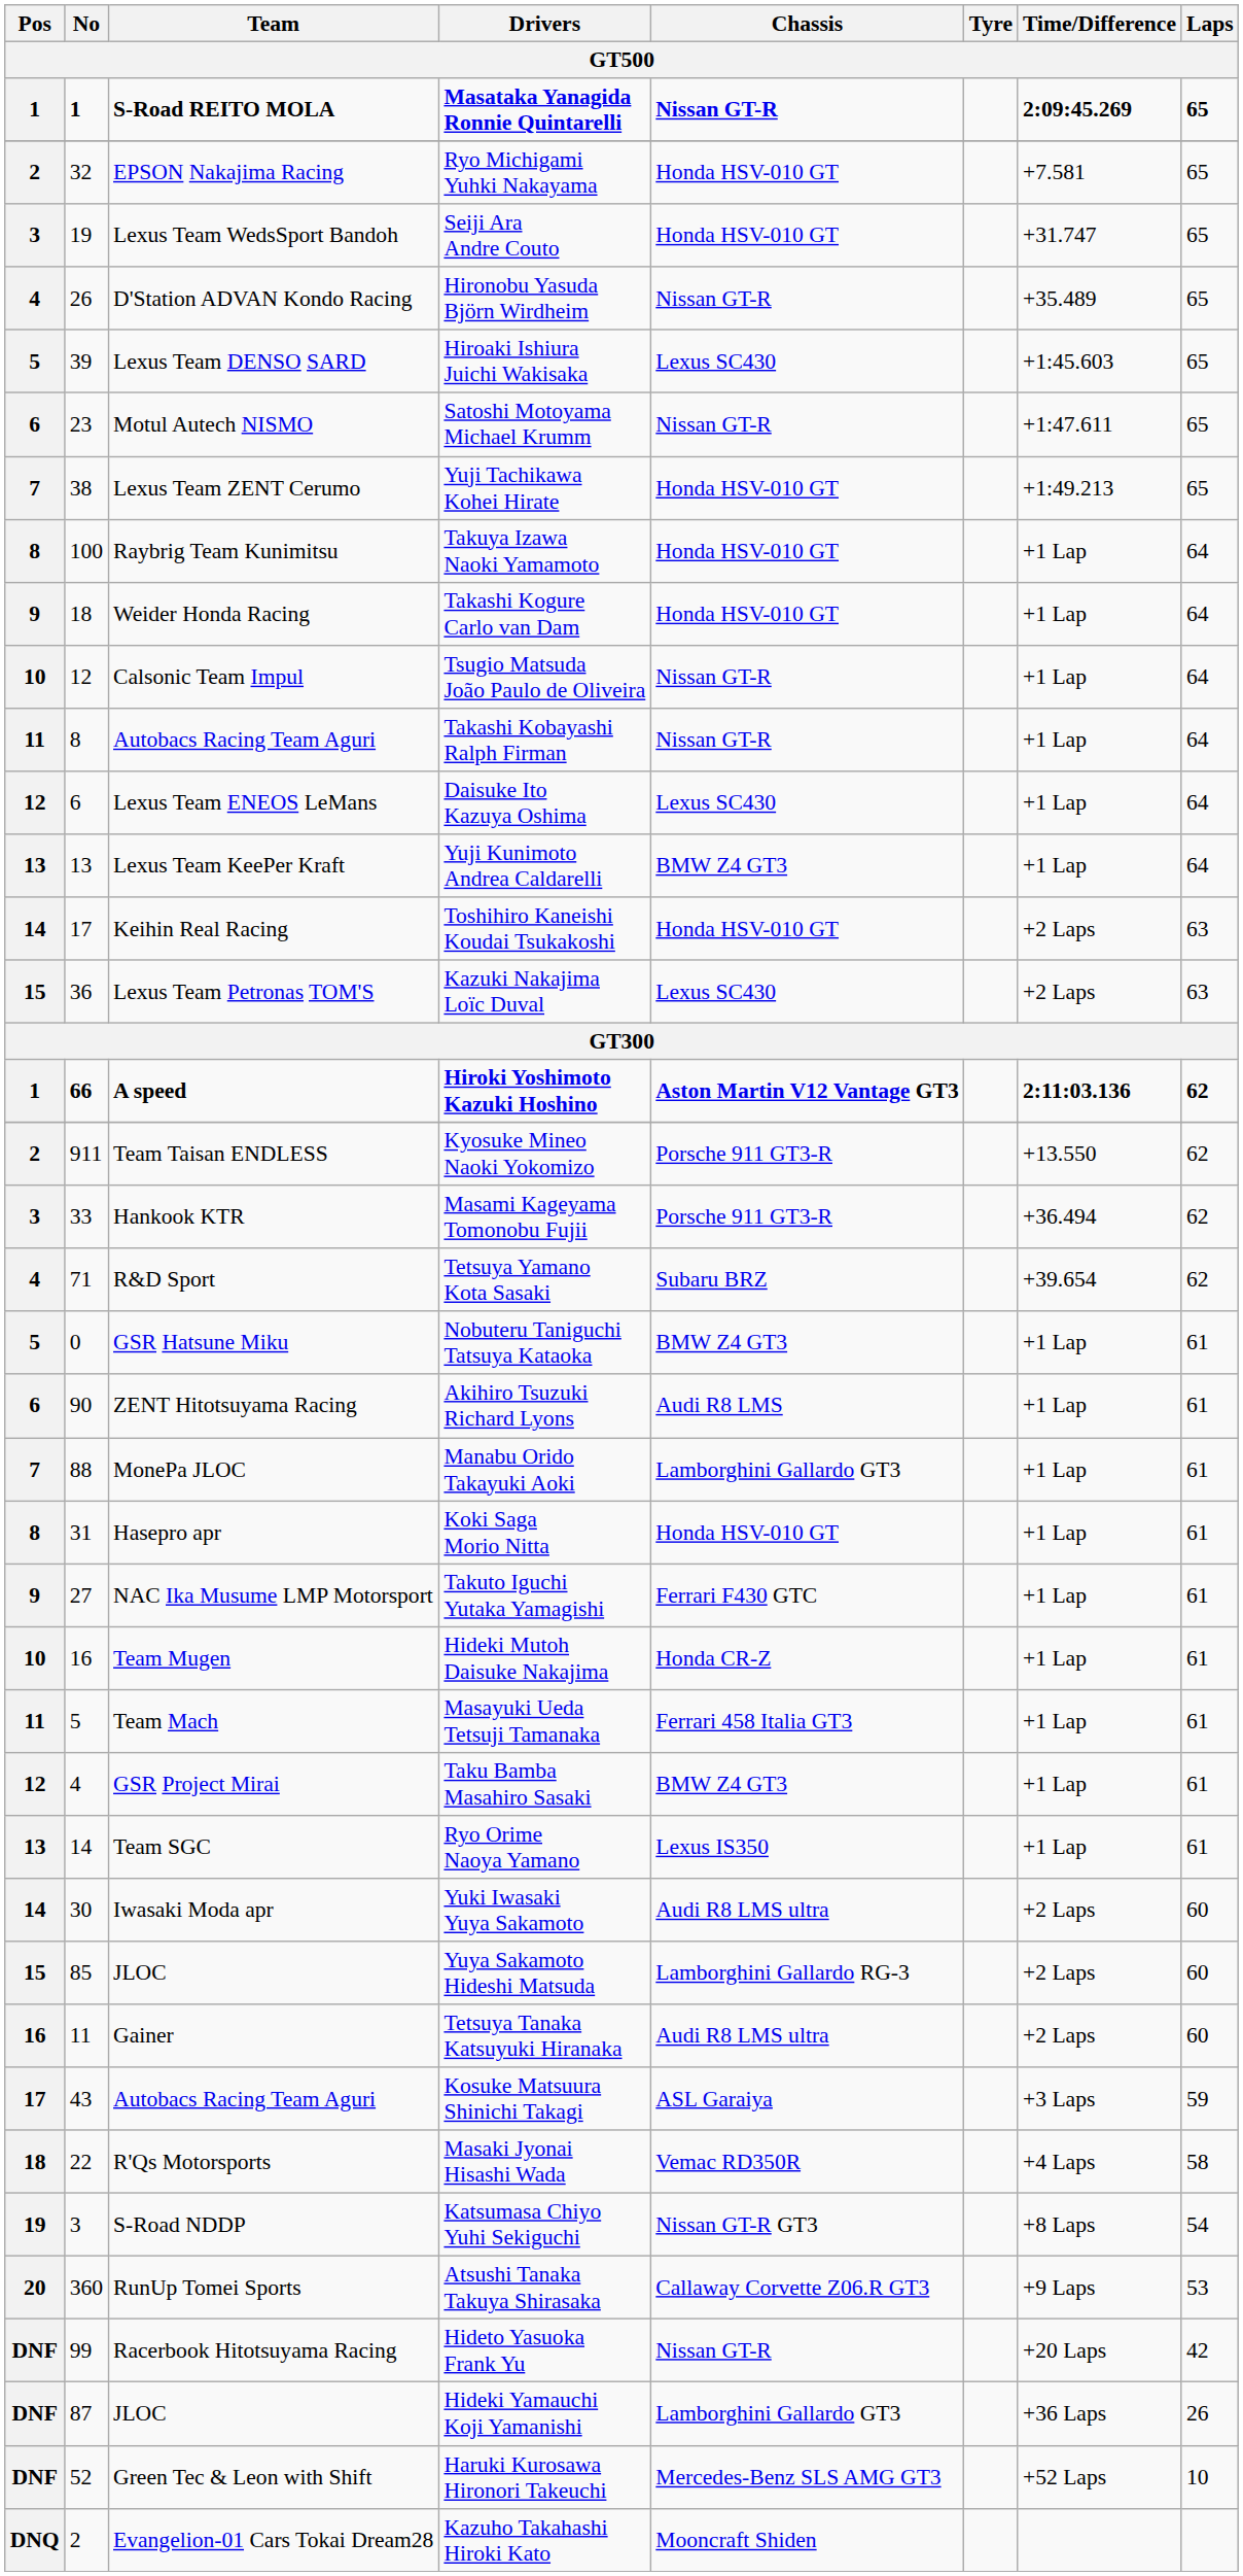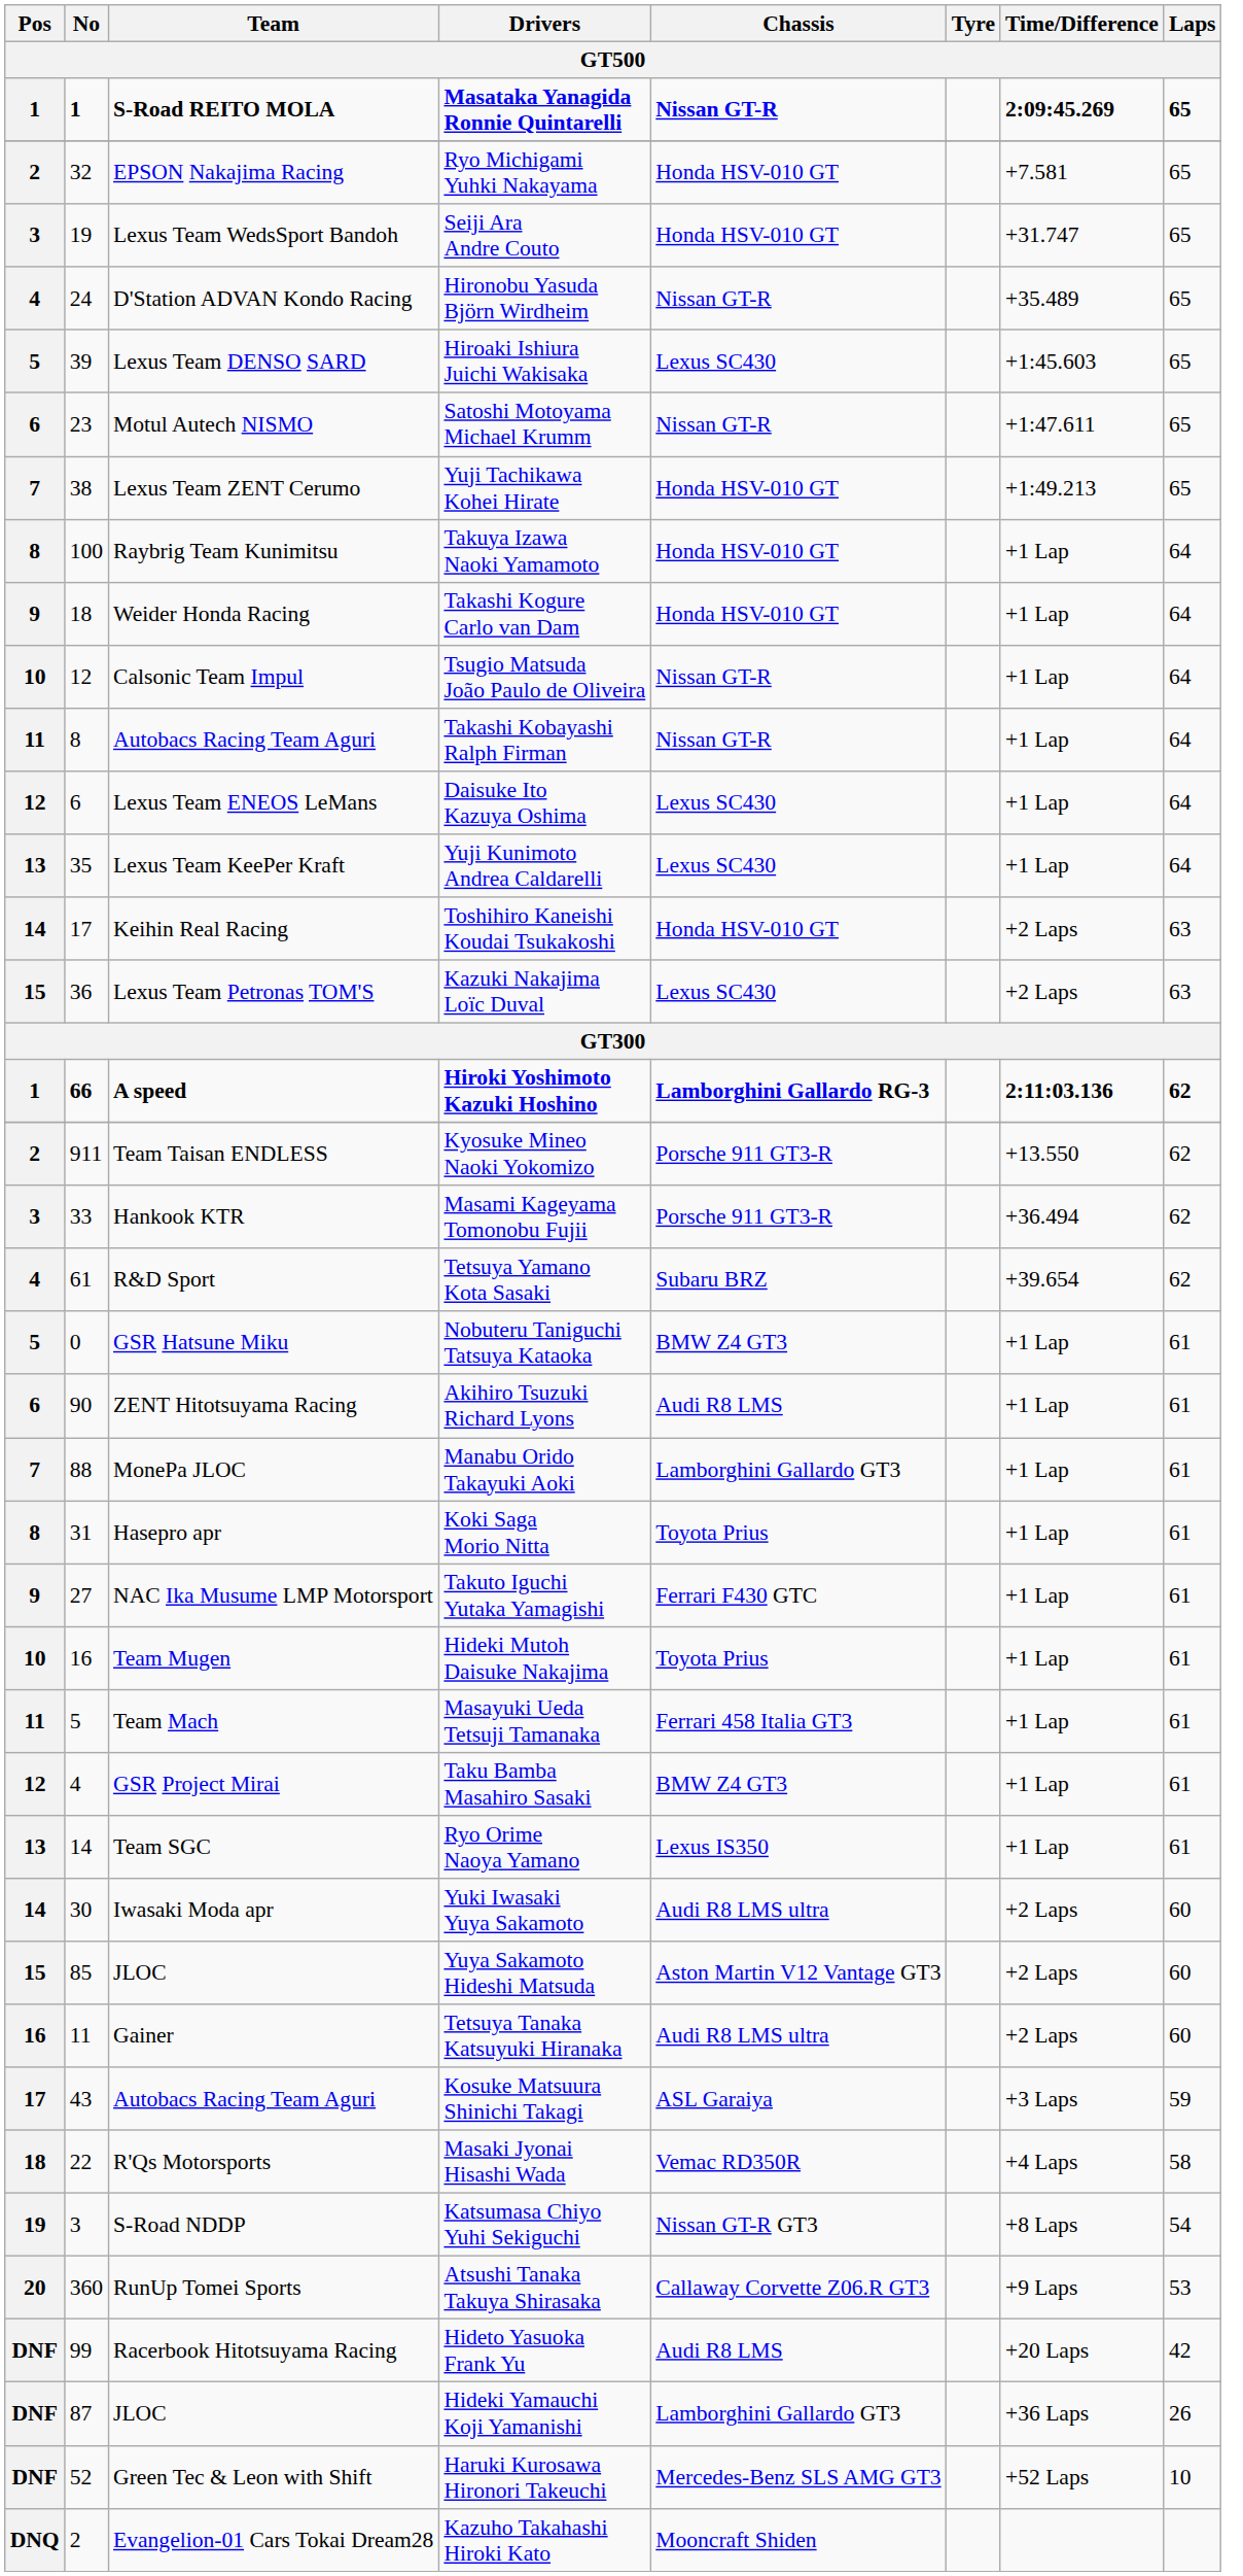Hironobu Yasuda Björn Wirdheim | No: 26 -> 24
Yuji Kunimoto Andrea Caldarelli | No: 13 -> 35
Yuji Kunimoto Andrea Caldarelli | Chassis: BMW Z4 GT3 -> Lexus SC430
Hiroki Yoshimoto Kazuki Hoshino | Chassis: Aston Martin V12 Vantage GT3 -> Lamborghini Gallardo RG-3
Tetsuya Yamano Kota Sasaki | No: 71 -> 61
Koki Saga Morio Nitta | Chassis: Honda HSV-010 GT -> Toyota Prius
Hideki Mutoh Daisuke Nakajima | Chassis: Honda CR-Z -> Toyota Prius
Yuya Sakamoto Hideshi Matsuda | Chassis: Lamborghini Gallardo RG-3 -> Aston Martin V12 Vantage GT3
Hideto Yasuoka Frank Yu | Chassis: Nissan GT-R -> Audi R8 LMS
